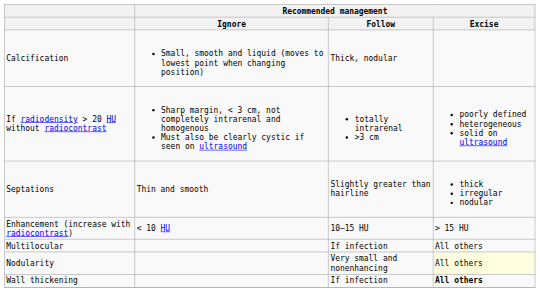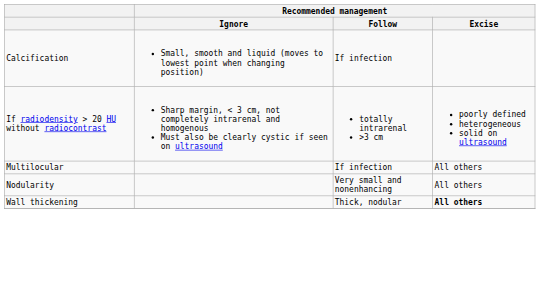Calcification | Recommended management / Follow: Thick, nodular -> If infection
- row: Septations | Thin and smooth | Slightly greater than hairline | thick irregular nodular
- row: Enhancement (increase with radiocontrast) | < 10 HU | 10–15 HU | > 15 HU
Nodularity | Recommended management / Excise: lightyellow background -> no background
Wall thickening | Recommended management / Follow: If infection -> Thick, nodular
